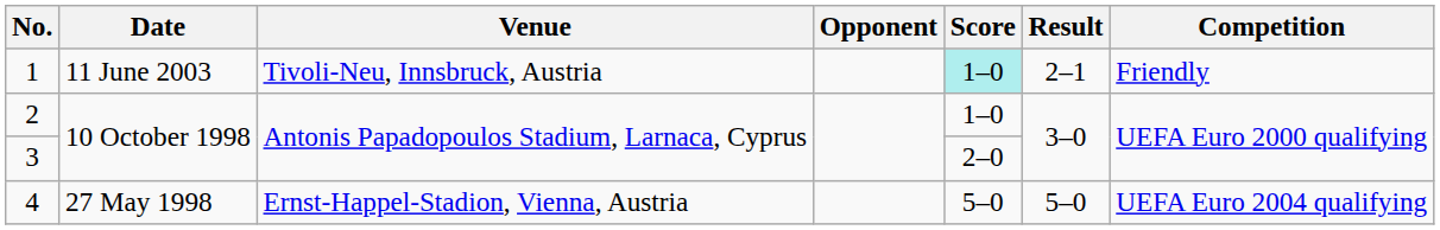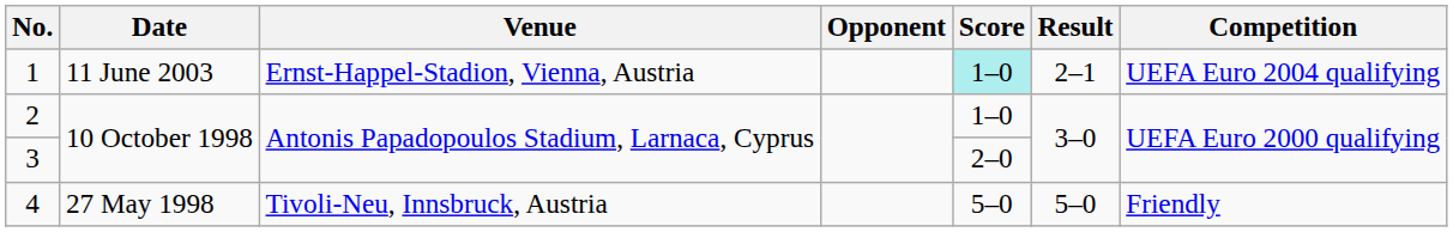1 | Venue: Tivoli-Neu, Innsbruck, Austria -> Ernst-Happel-Stadion, Vienna, Austria
1 | Competition: Friendly -> UEFA Euro 2004 qualifying
4 | Venue: Ernst-Happel-Stadion, Vienna, Austria -> Tivoli-Neu, Innsbruck, Austria
4 | Competition: UEFA Euro 2004 qualifying -> Friendly
